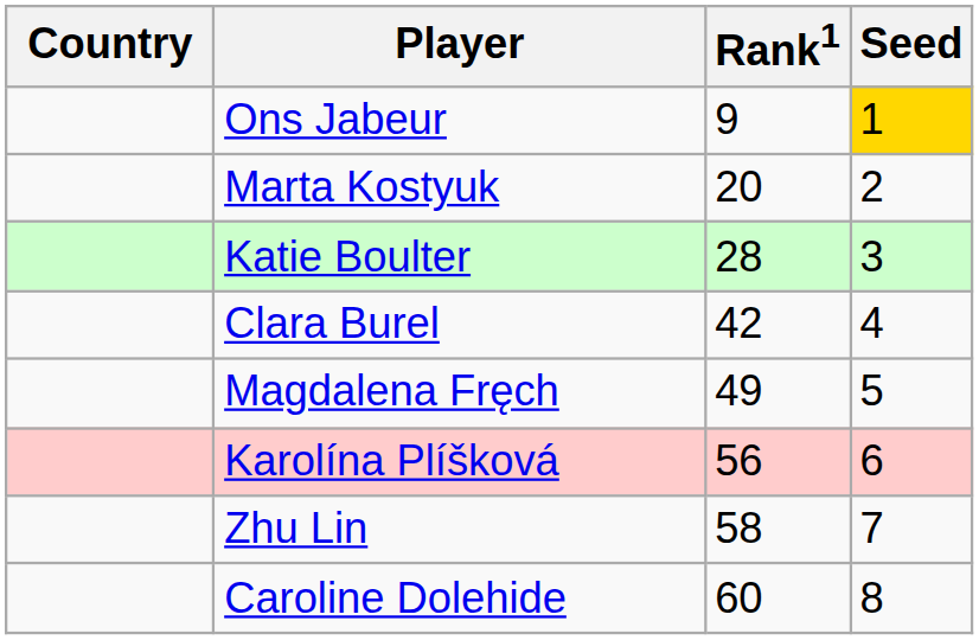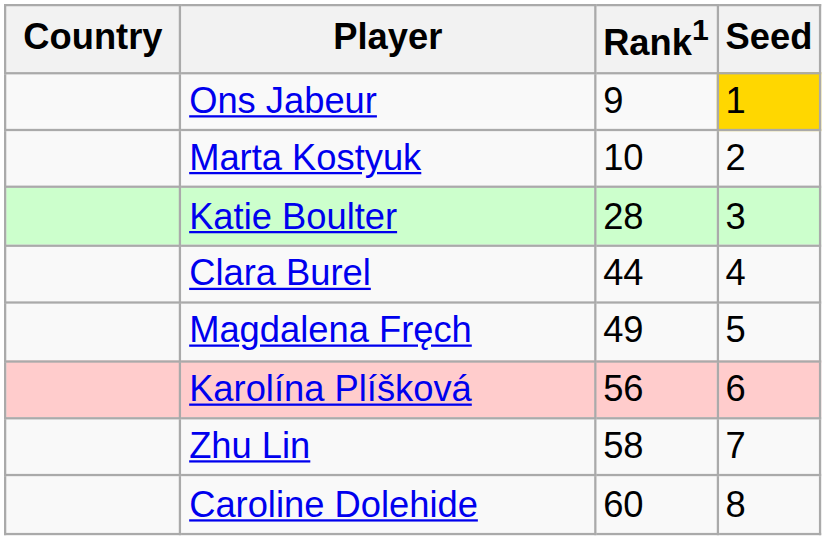Marta Kostyuk | Rank1: 20 -> 10
Clara Burel | Rank1: 42 -> 44
